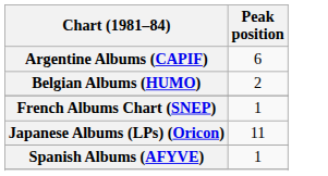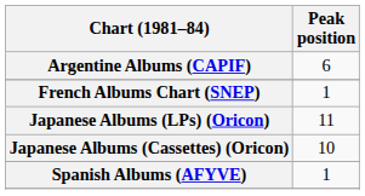- row: Belgian Albums (HUMO) | 2
+ row: Japanese Albums (Cassettes) (Oricon) | 10
